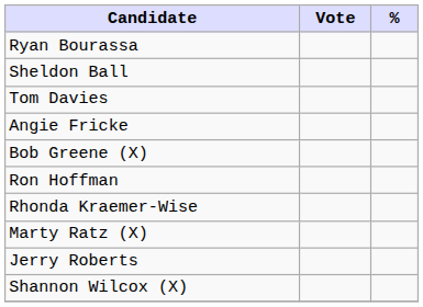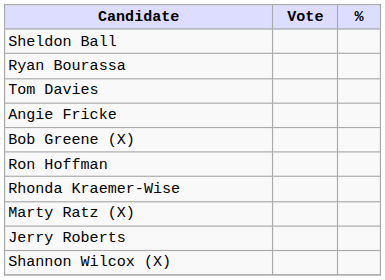rows swapped: Sheldon Ball <-> Ryan Bourassa
